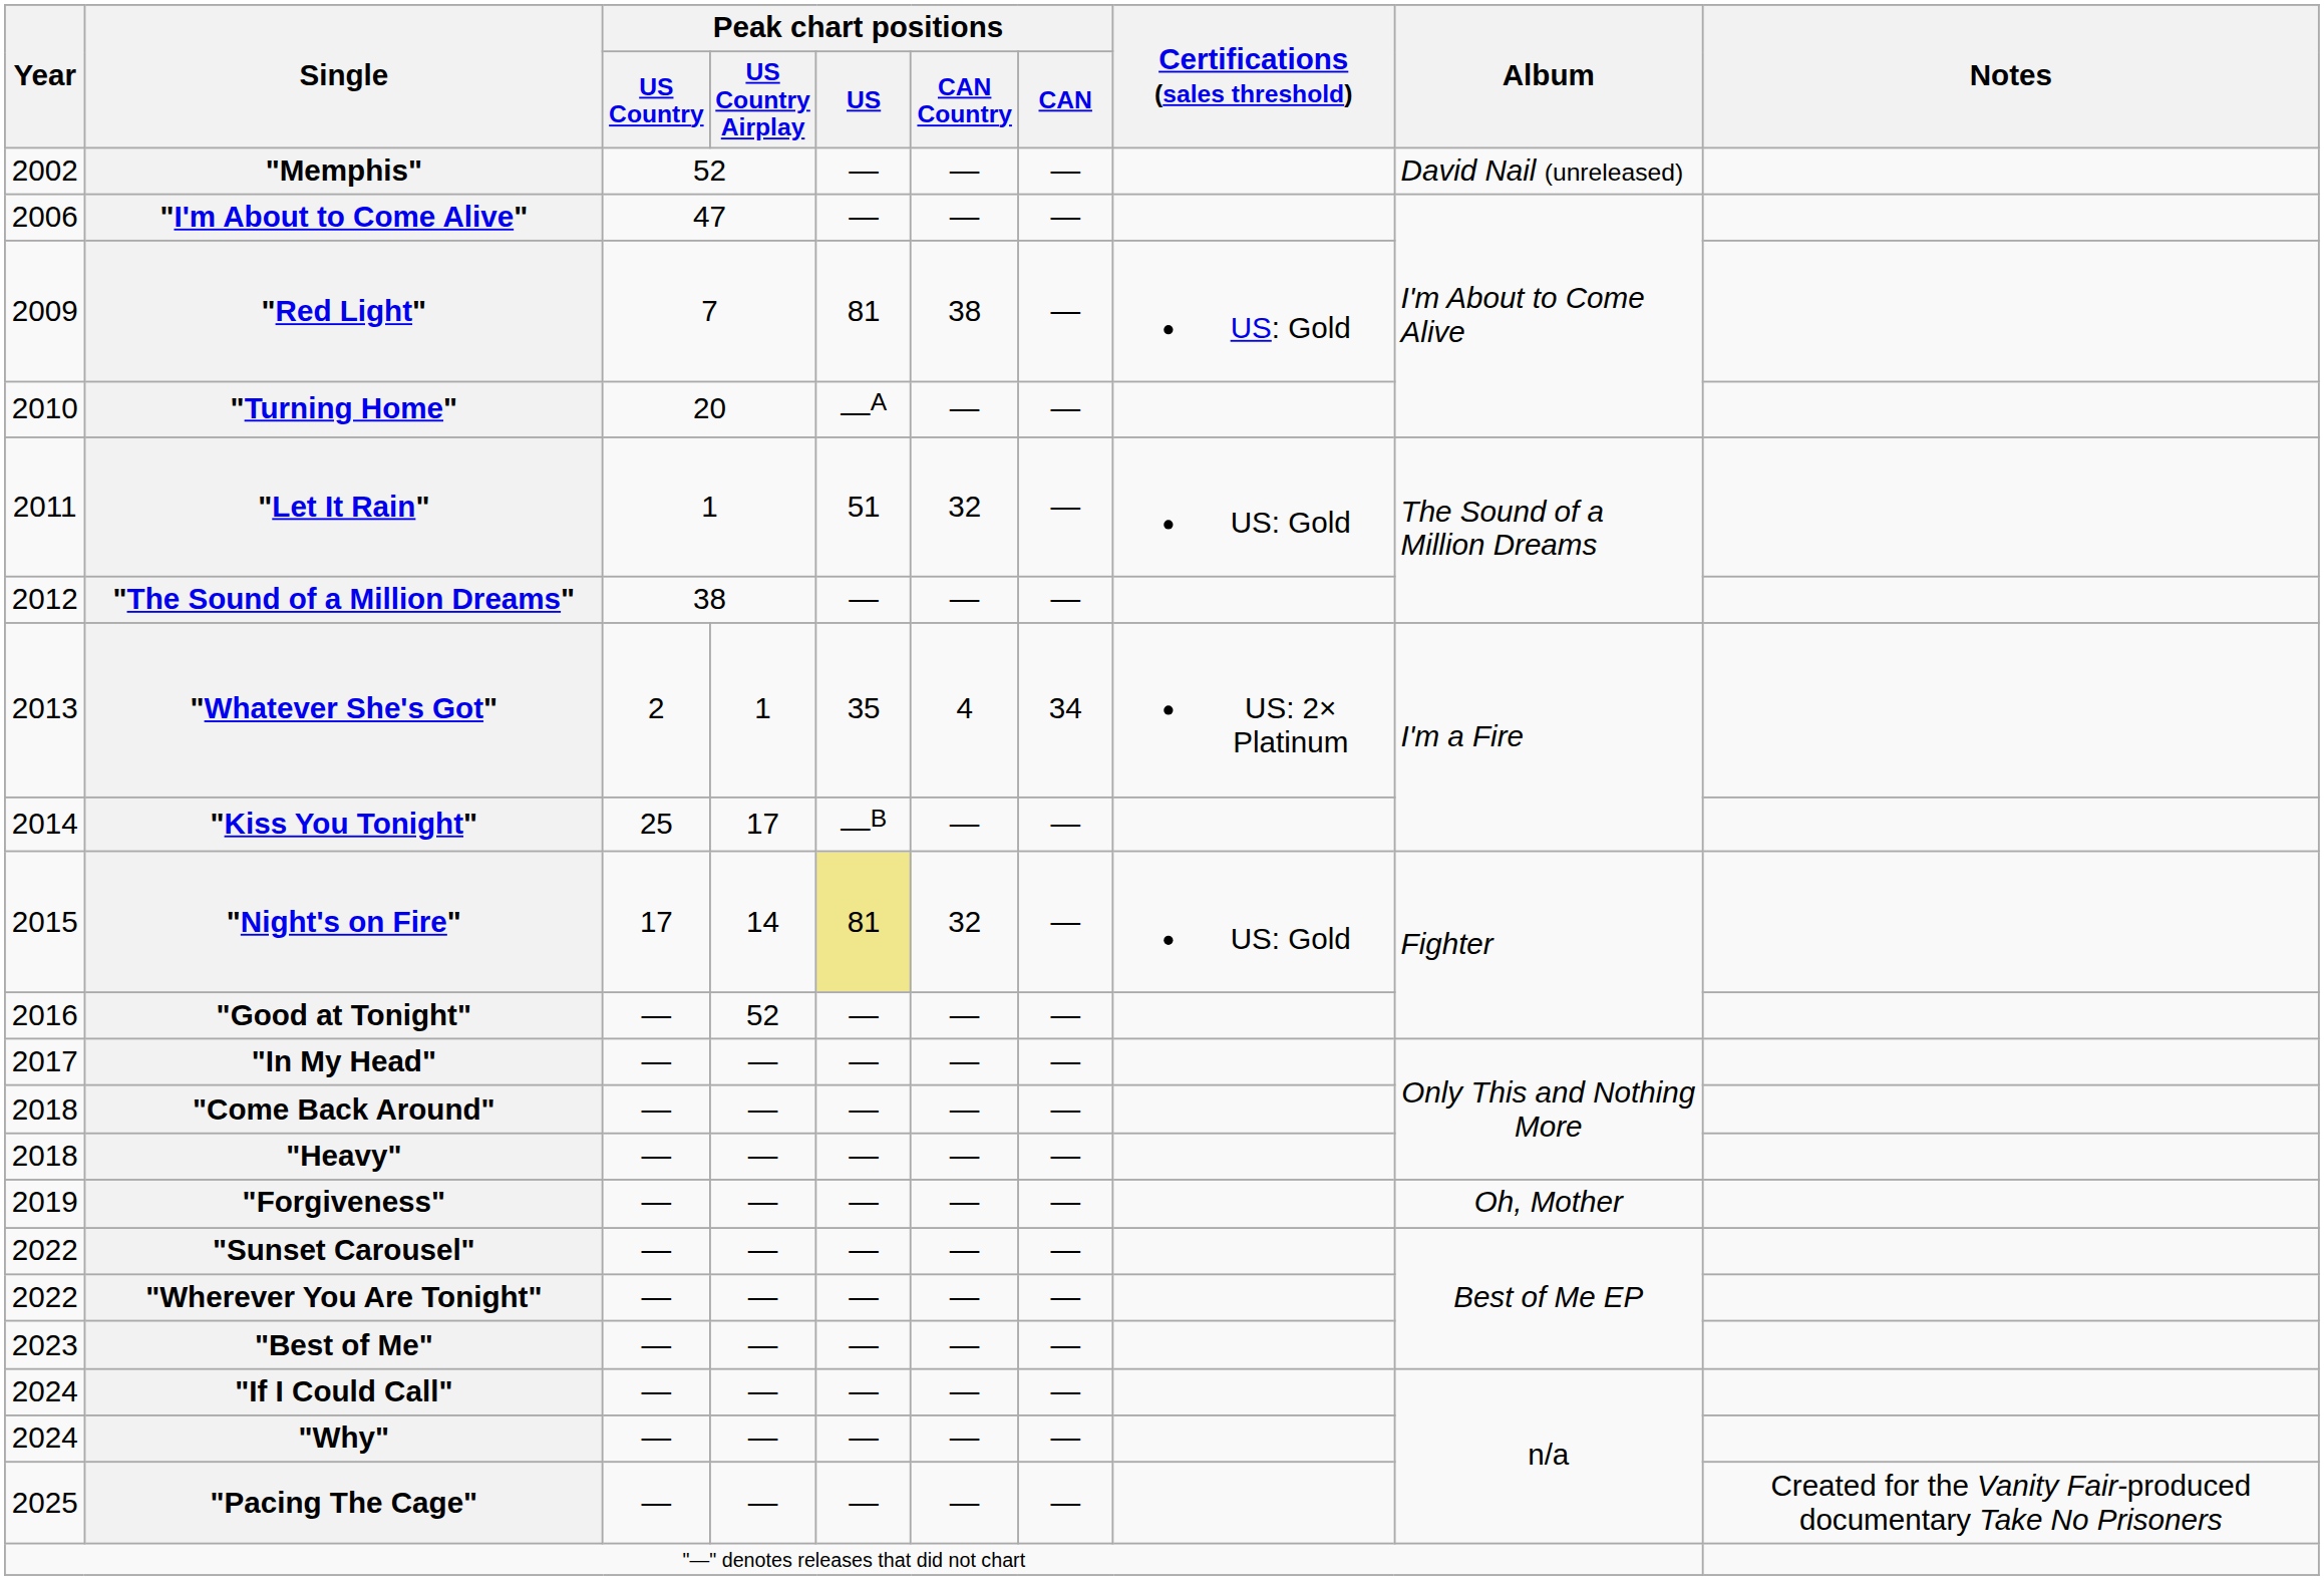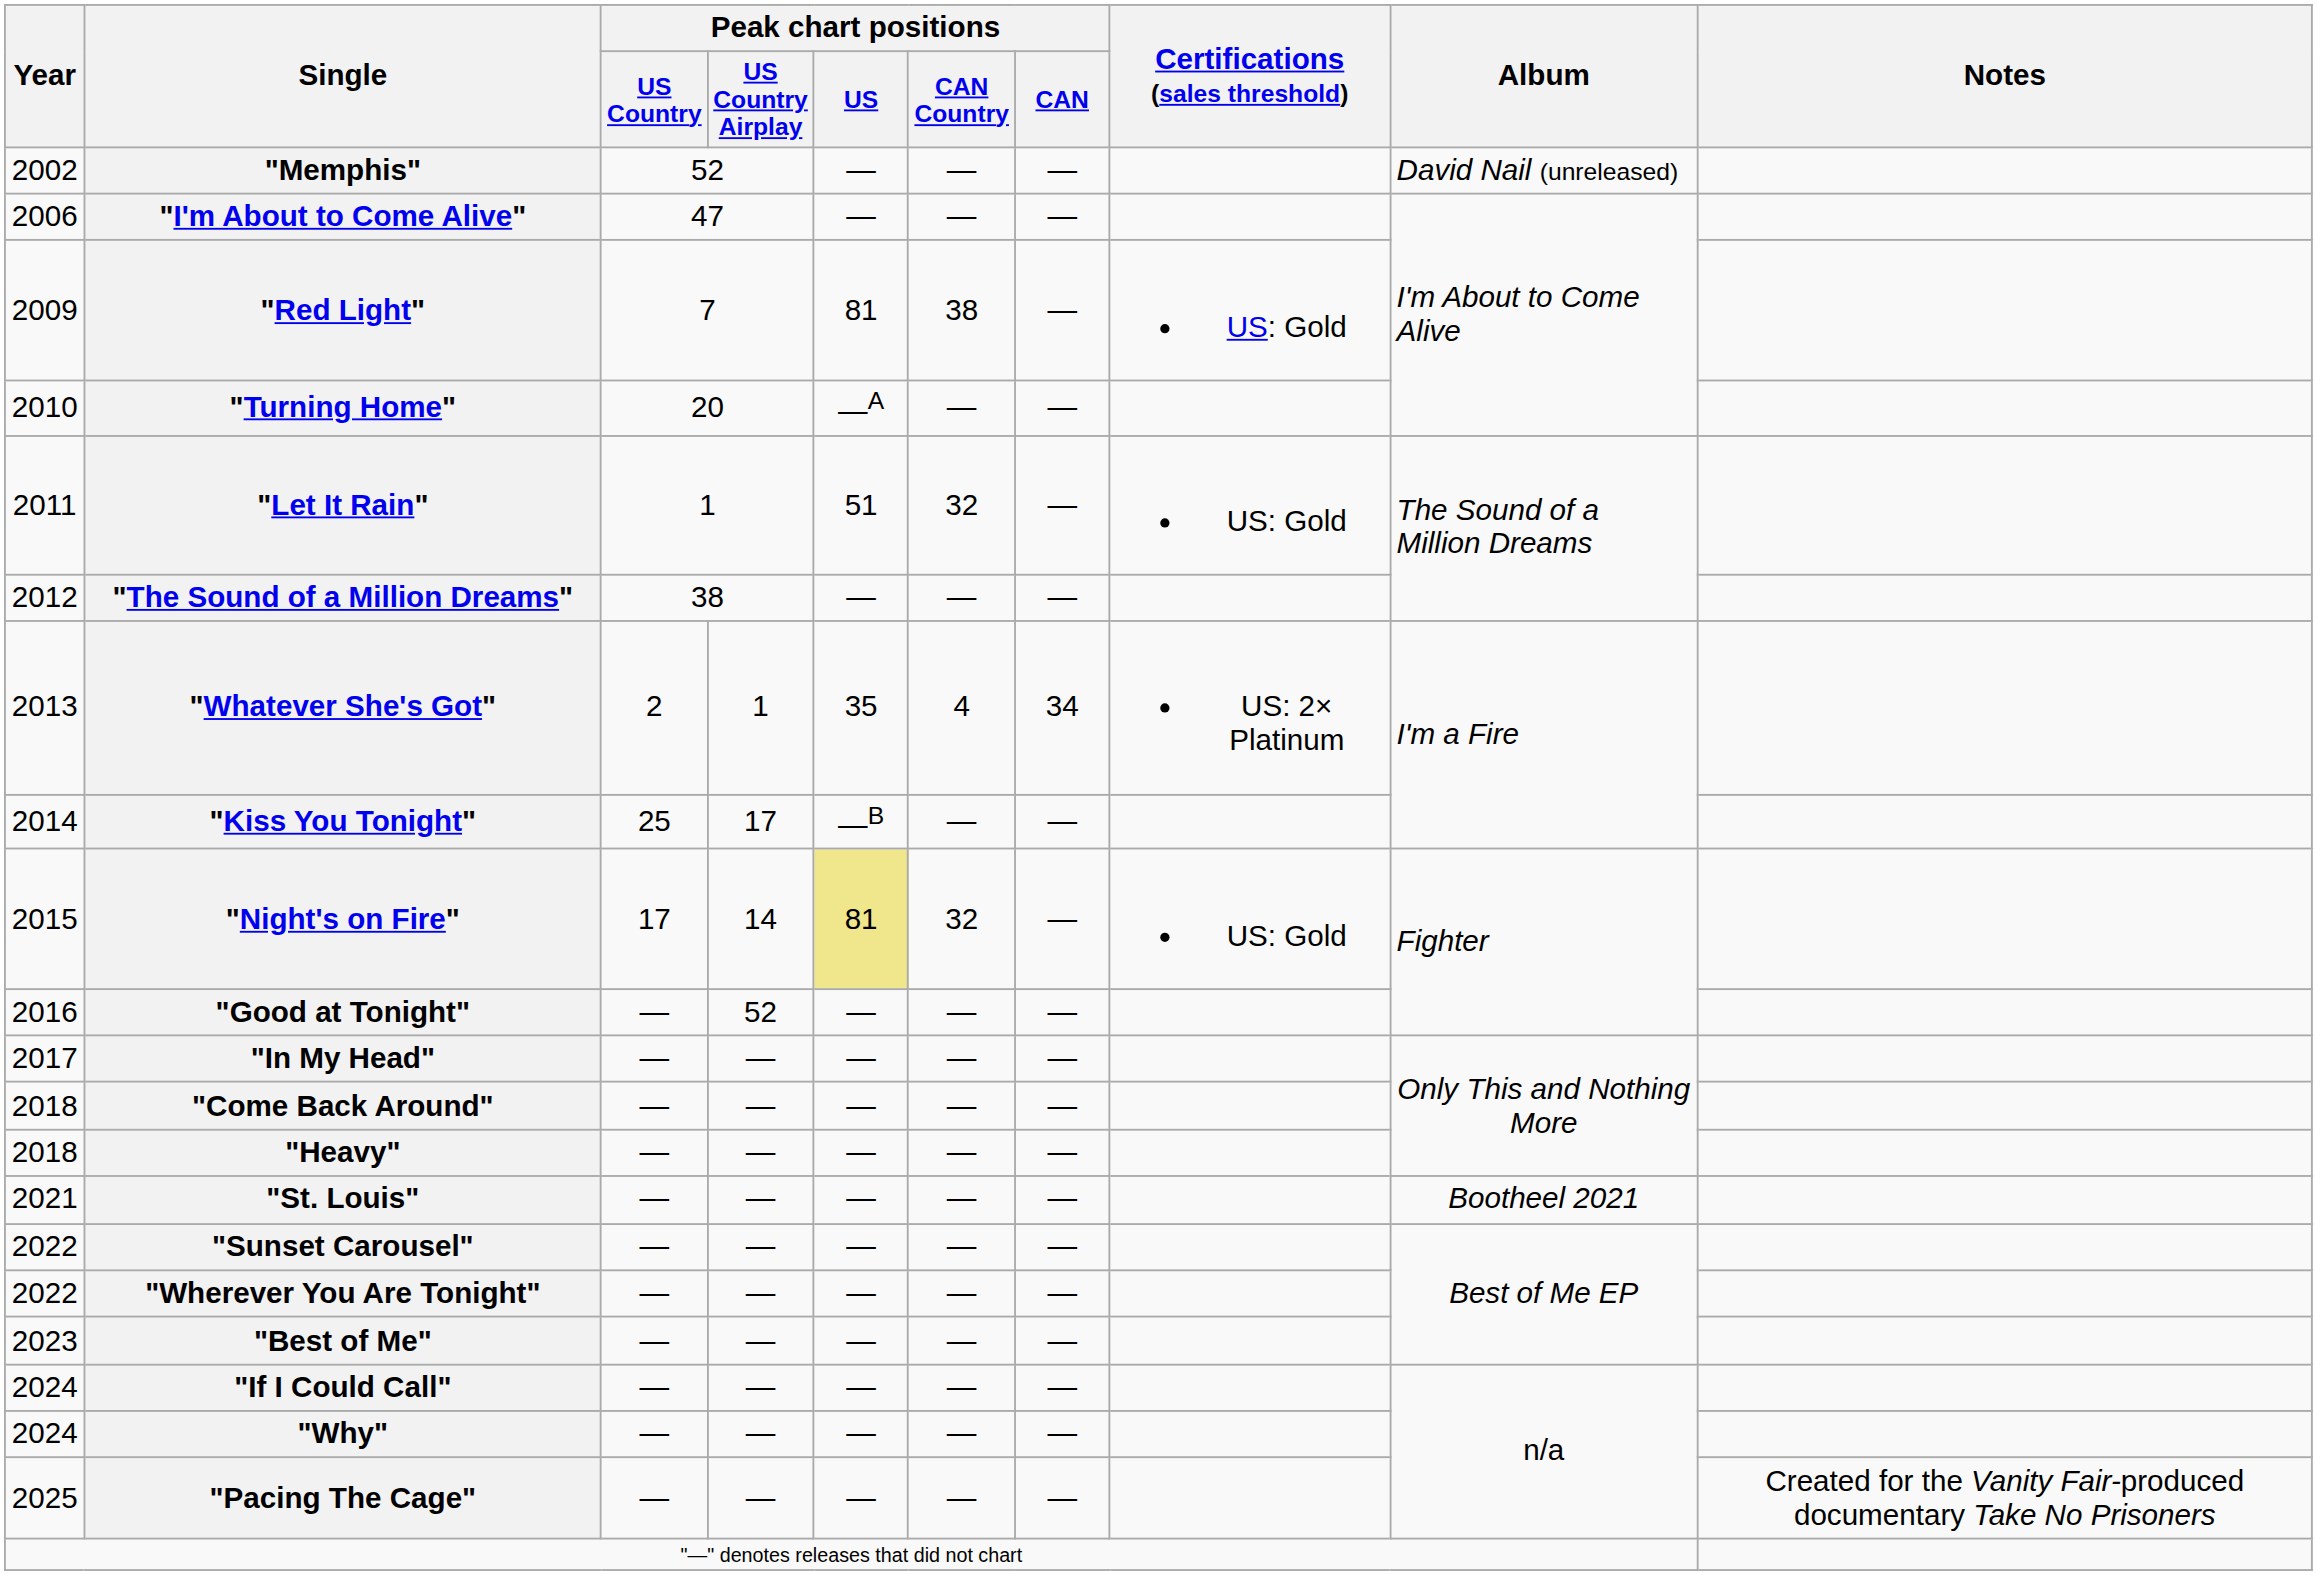- row: 2019 | "Forgiveness" | — | — | — | — | — | Oh, Mother
+ row: 2021 | "St. Louis" | — | — | — | — | — | Bootheel 2021
